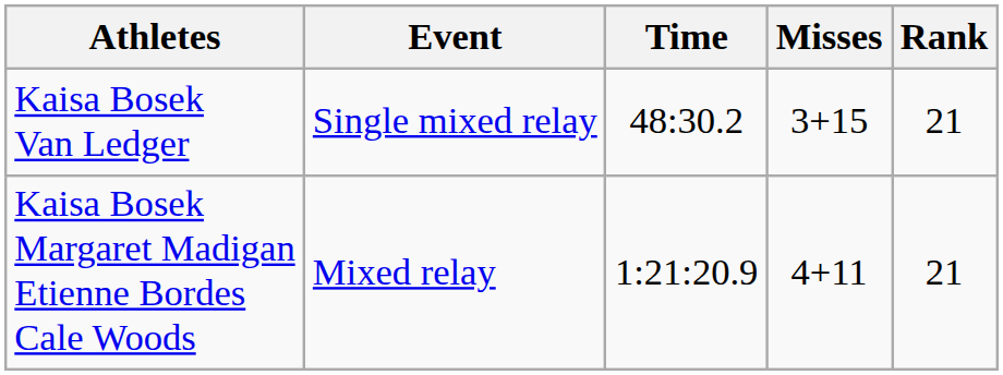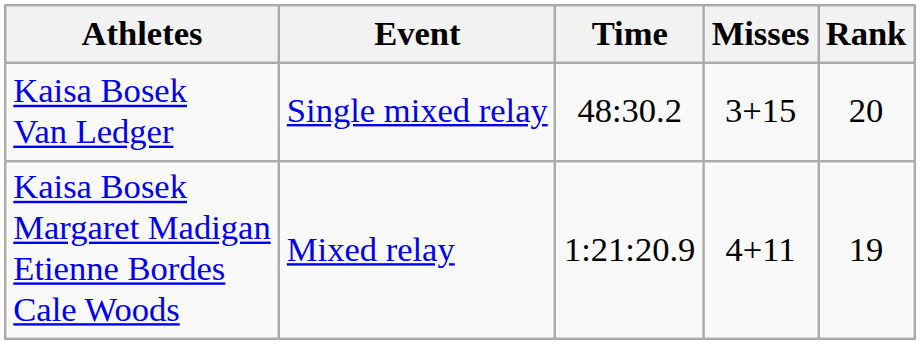Kaisa Bosek Van Ledger | Rank: 21 -> 20
Kaisa Bosek Margaret Madigan Etienne Bordes Cale Woods | Rank: 21 -> 19
